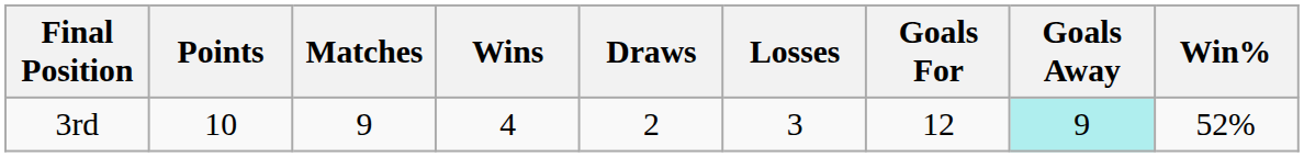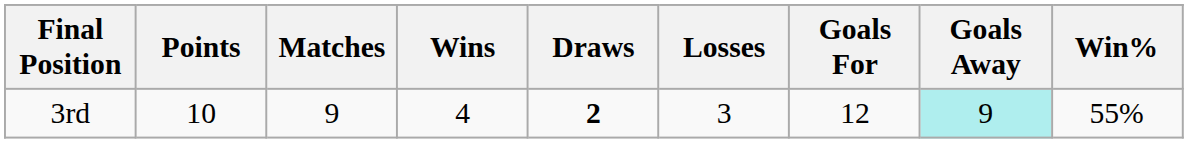3rd | Draws: normal -> bold
3rd | Win%: 52% -> 55%
